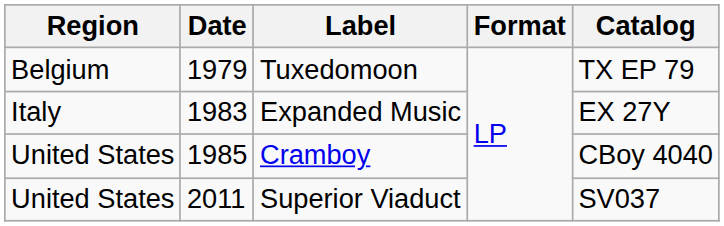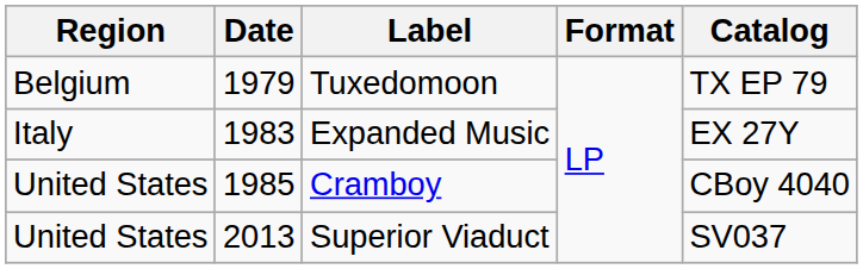Superior Viaduct | Date: 2011 -> 2013
